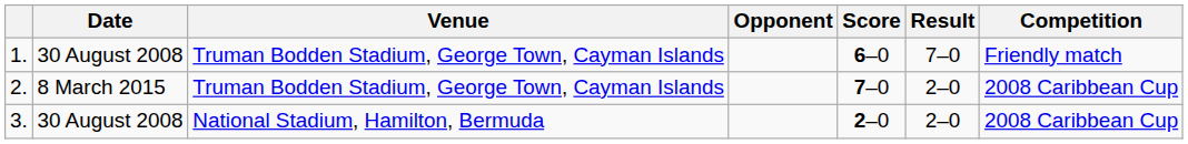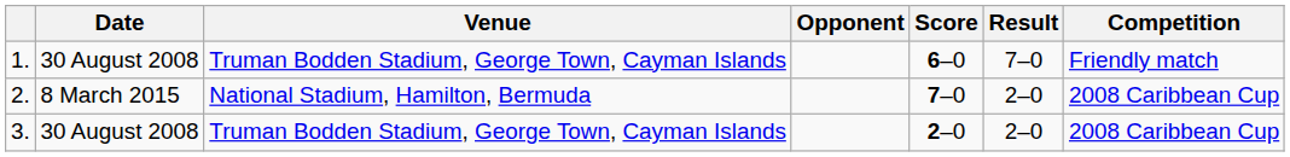2. | Venue: Truman Bodden Stadium, George Town, Cayman Islands -> National Stadium, Hamilton, Bermuda
3. | Venue: National Stadium, Hamilton, Bermuda -> Truman Bodden Stadium, George Town, Cayman Islands
